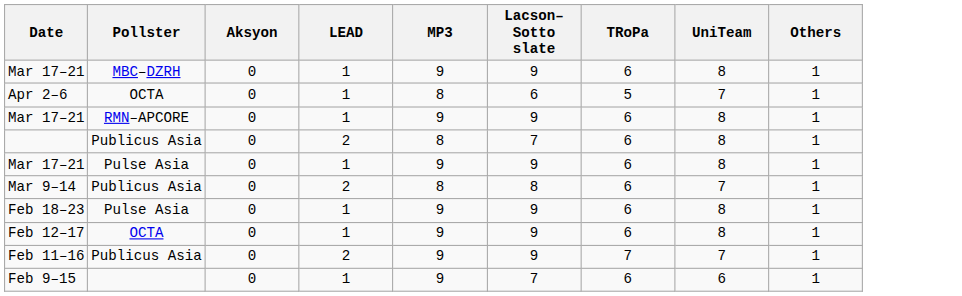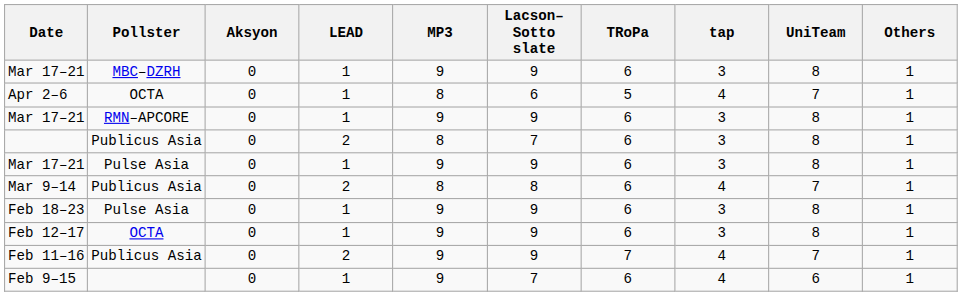+ column: tap | 3 | 4 | 3 | 3 | 3 | 4 | 3 | 3 | 4 | 4
